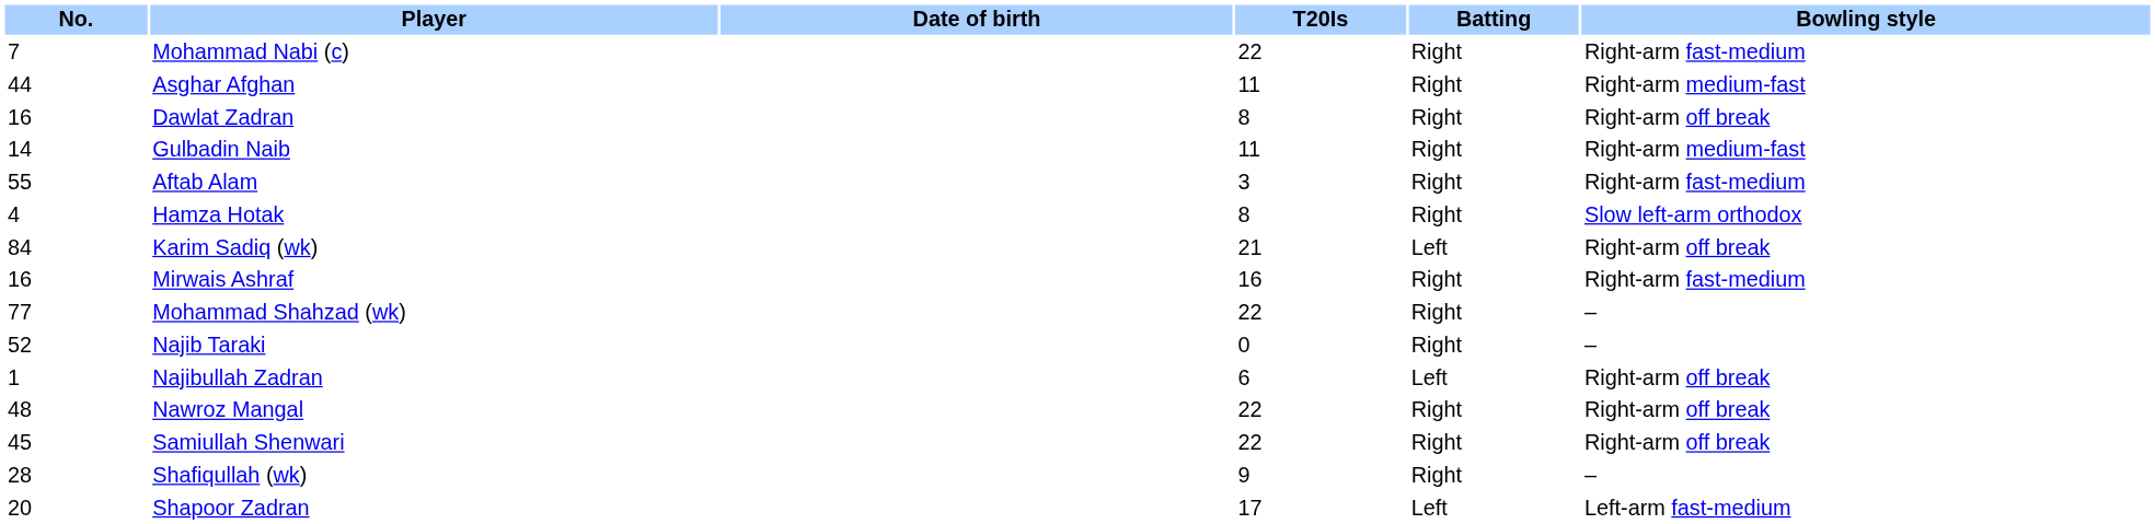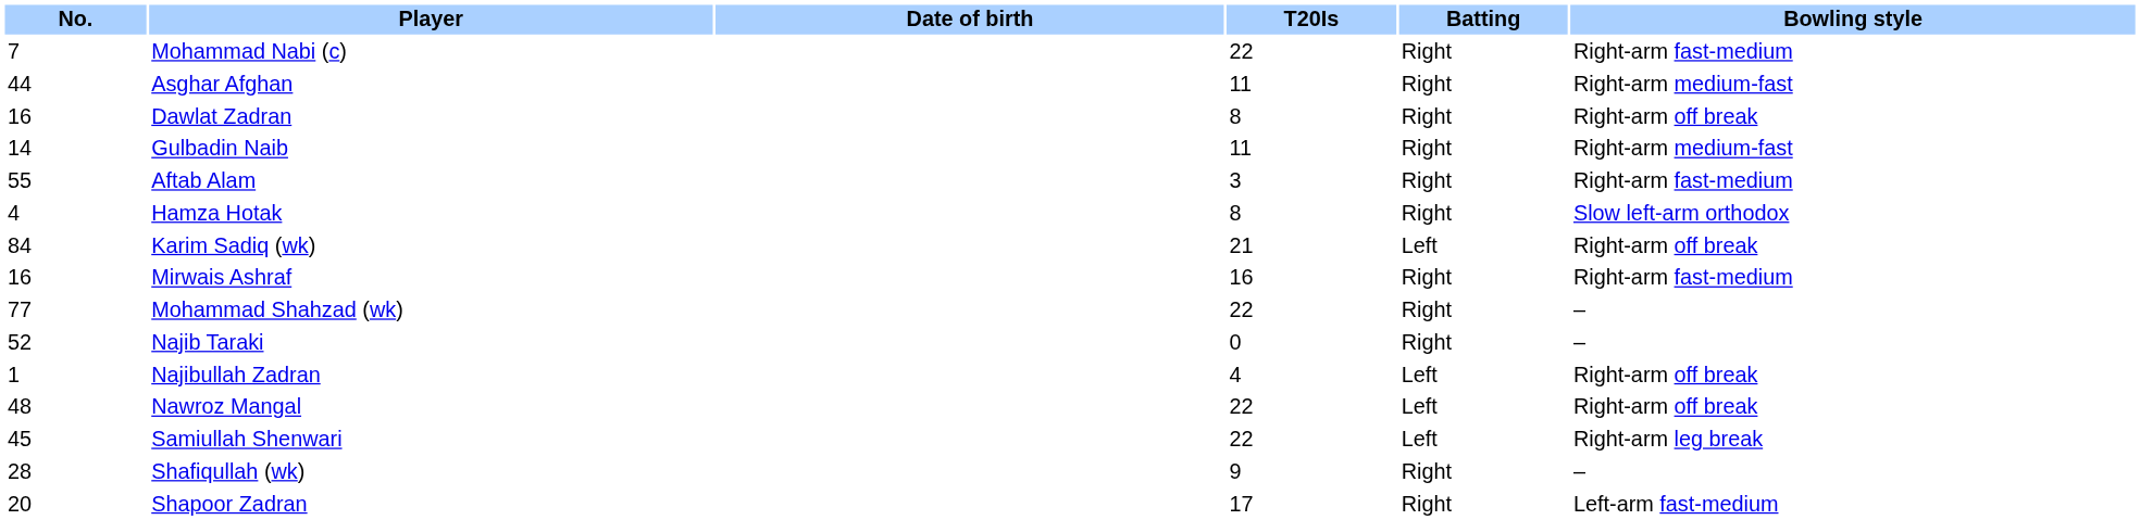Najibullah Zadran | T20Is: 6 -> 4
Nawroz Mangal | Batting: Right -> Left
Samiullah Shenwari | Batting: Right -> Left
Samiullah Shenwari | Bowling style: Right-arm off break -> Right-arm leg break
Shapoor Zadran | Batting: Left -> Right
